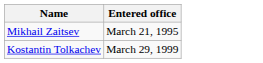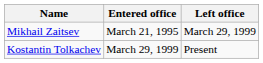+ column: Left office | March 29, 1999 | Present
